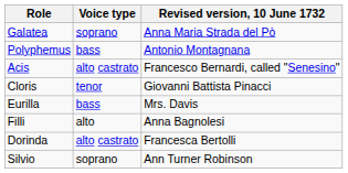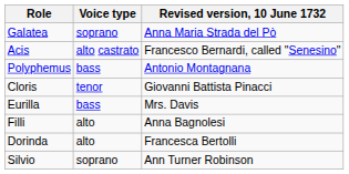rows swapped: Acis <-> Polyphemus
Dorinda | Voice type: alto castrato -> alto
